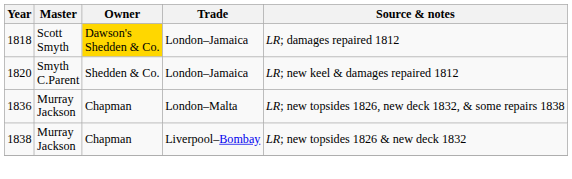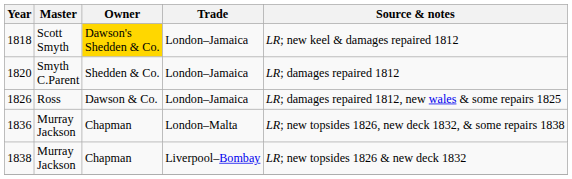1818 | Source & notes: LR; damages repaired 1812 -> LR; new keel & damages repaired 1812
1820 | Source & notes: LR; new keel & damages repaired 1812 -> LR; damages repaired 1812
+ row: 1826 | Ross | Dawson & Co. | London–Jamaica | LR; damages repaired 1812, new wales & some repairs 1825
